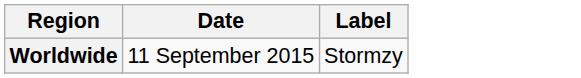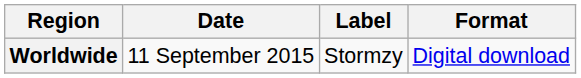+ column: Format | Digital download
